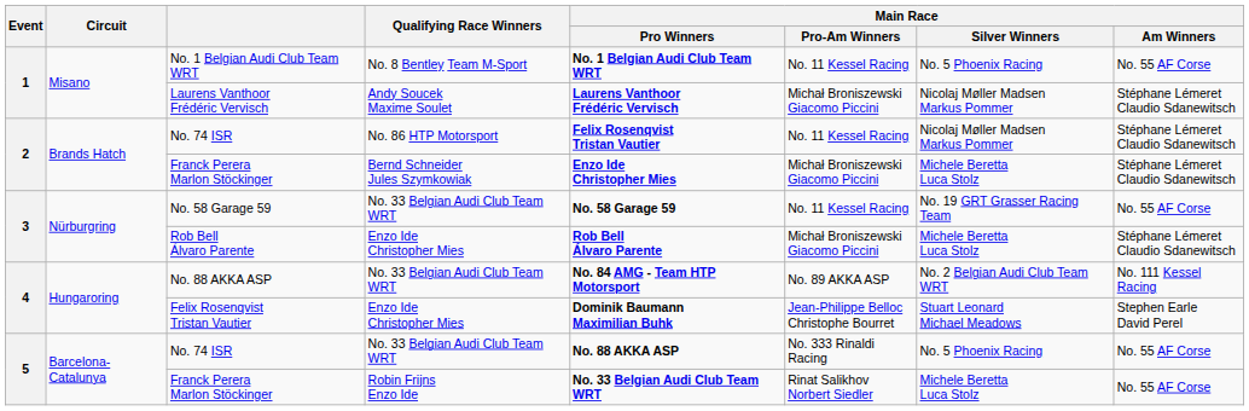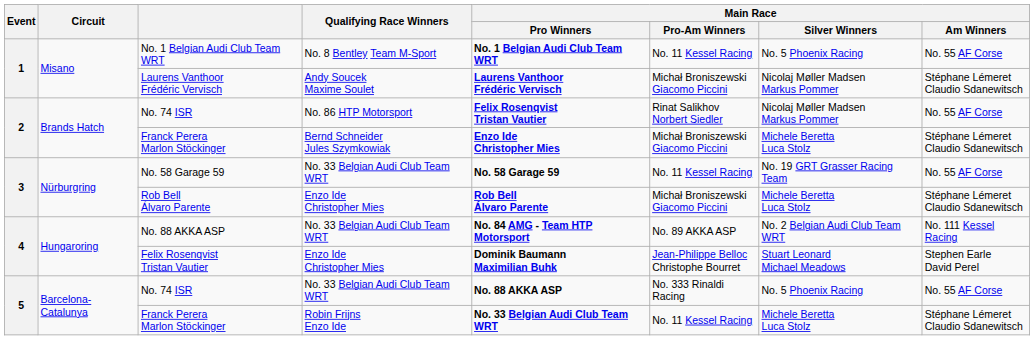No. 74 ISR / No. 86 HTP Motorsport | Main Race / Pro-Am Winners: No. 11 Kessel Racing -> Rinat Salikhov Norbert Siedler
No. 74 ISR / No. 86 HTP Motorsport | Main Race / Am Winners: Stéphane Lémeret Claudio Sdanewitsch -> No. 55 AF Corse
Franck Perera Marlon Stöckinger / Robin Frijns Enzo Ide | Main Race / Pro-Am Winners: Rinat Salikhov Norbert Siedler -> No. 11 Kessel Racing
Franck Perera Marlon Stöckinger / Robin Frijns Enzo Ide | Main Race / Am Winners: No. 55 AF Corse -> Stéphane Lémeret Claudio Sdanewitsch
